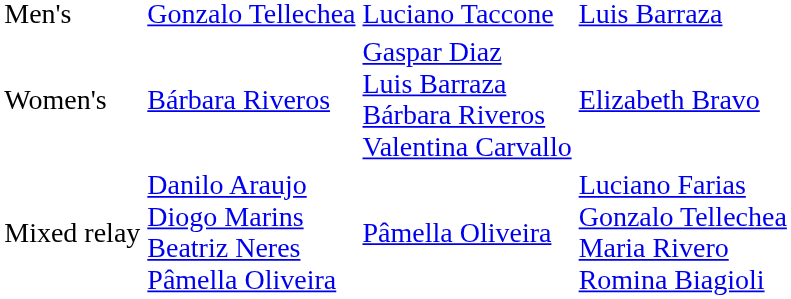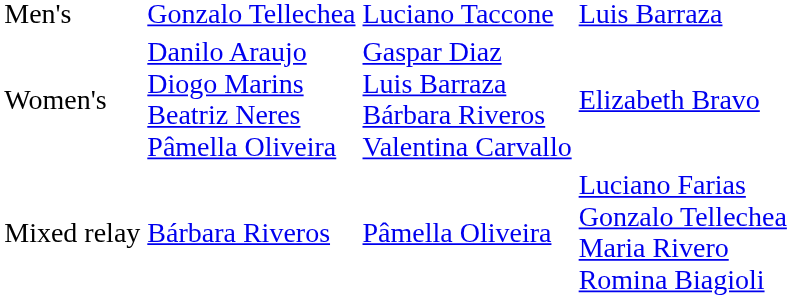Women's | column 2: Bárbara Riveros -> Danilo Araujo Diogo Marins Beatriz Neres Pâmella Oliveira
Mixed relay | column 2: Danilo Araujo Diogo Marins Beatriz Neres Pâmella Oliveira -> Bárbara Riveros
